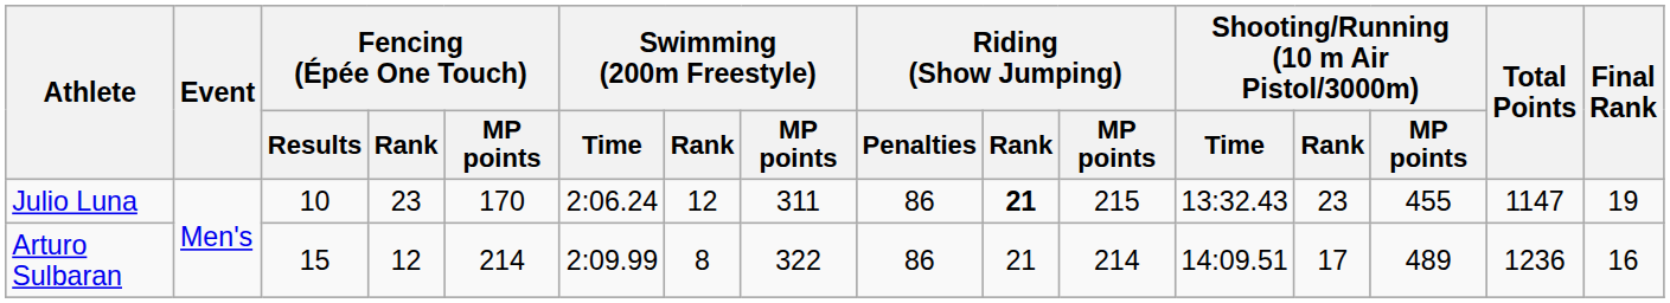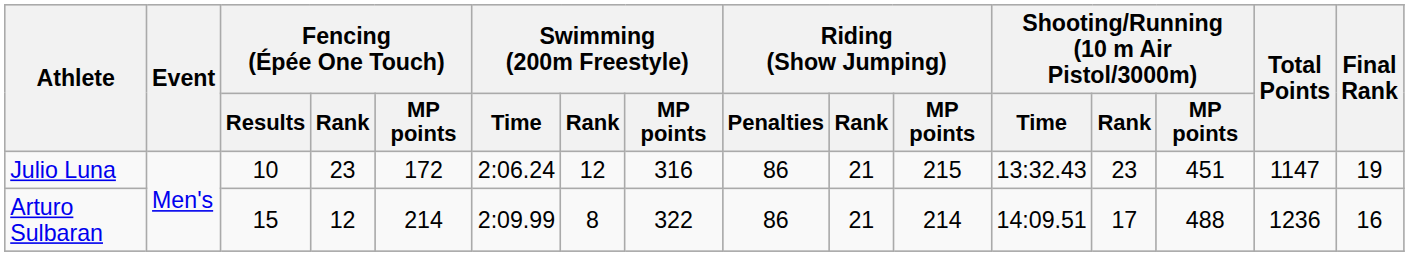Julio Luna | Fencing (Épée One Touch) / MP points: 170 -> 172
Julio Luna | Swimming (200m Freestyle) / MP points: 311 -> 316
Julio Luna | Riding (Show Jumping) / Rank: bold -> normal
Julio Luna | Shooting/Running (10 m Air Pistol/3000m) / MP points: 455 -> 451
Arturo Sulbaran | Shooting/Running (10 m Air Pistol/3000m) / MP points: 489 -> 488
